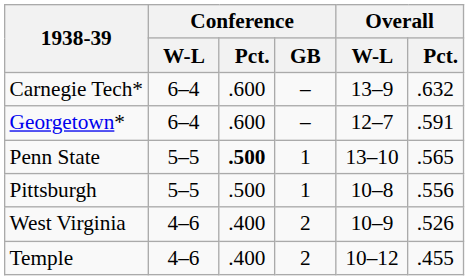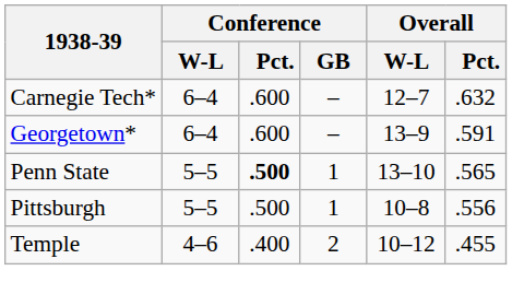Carnegie Tech* | Overall / W-L: 13–9 -> 12–7
Georgetown* | Overall / W-L: 12–7 -> 13–9
- row: West Virginia | 4–6 | .400 | 2 | 10–9 | .526
